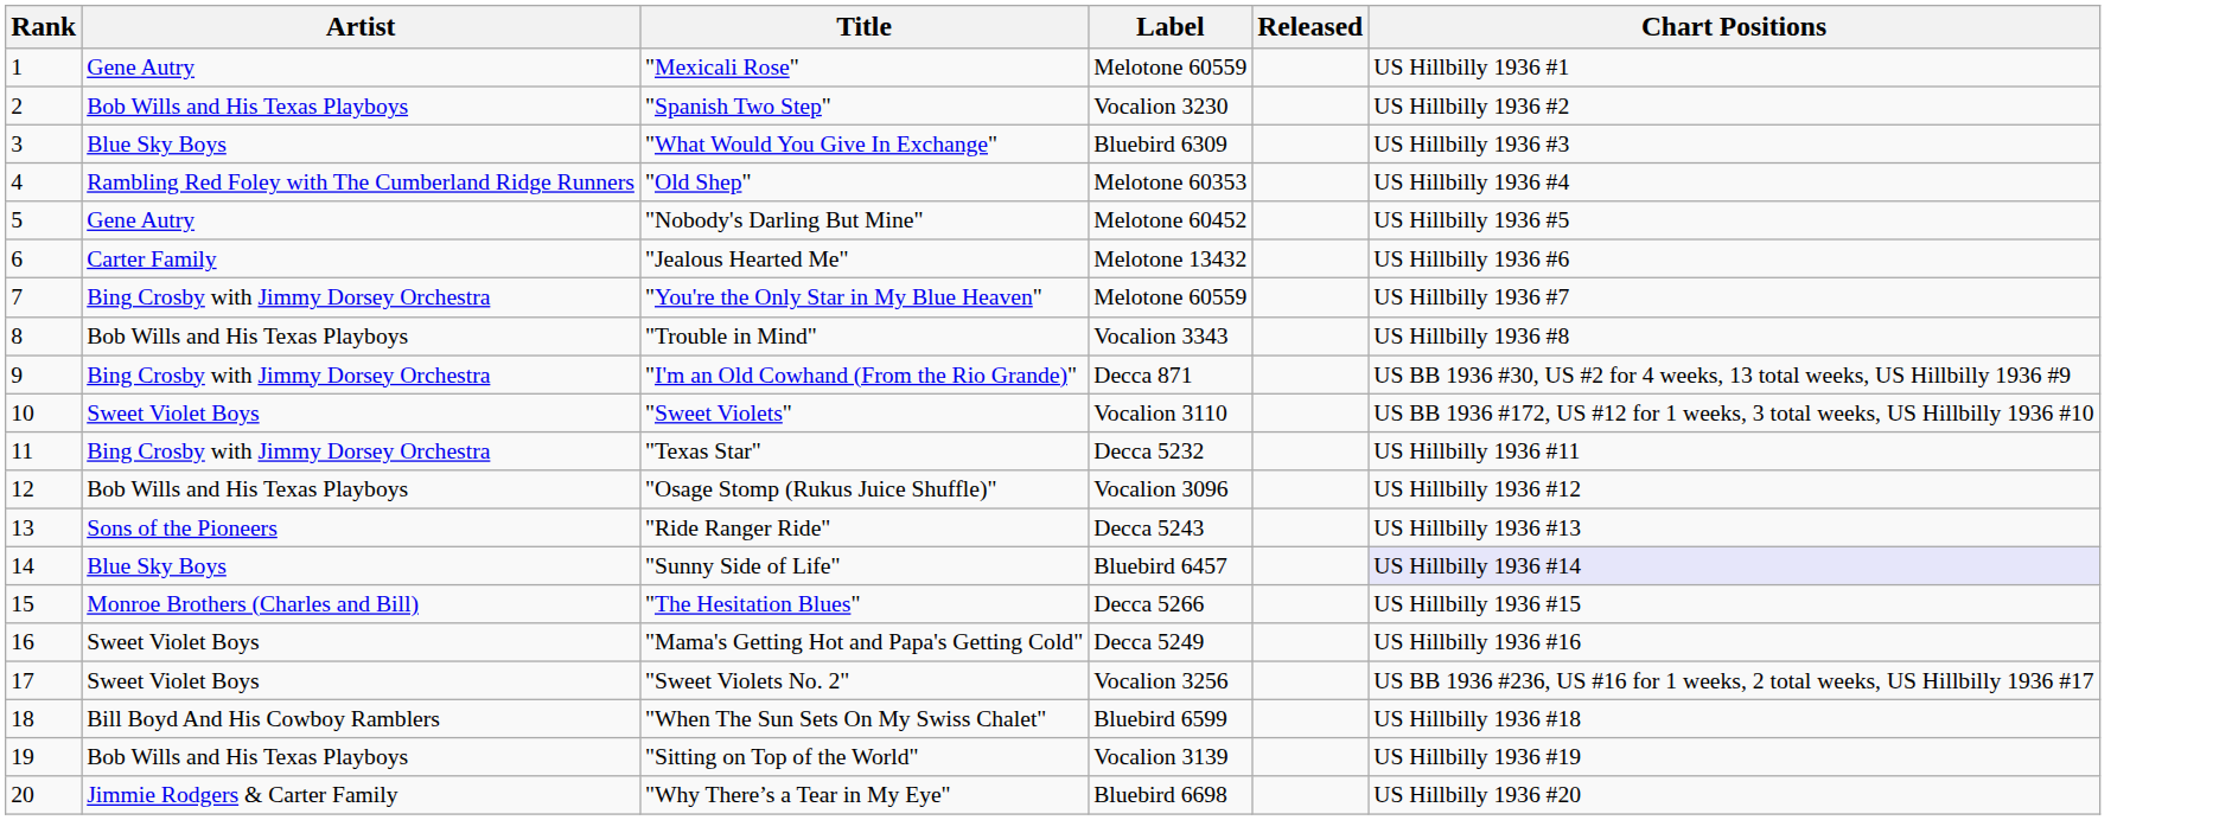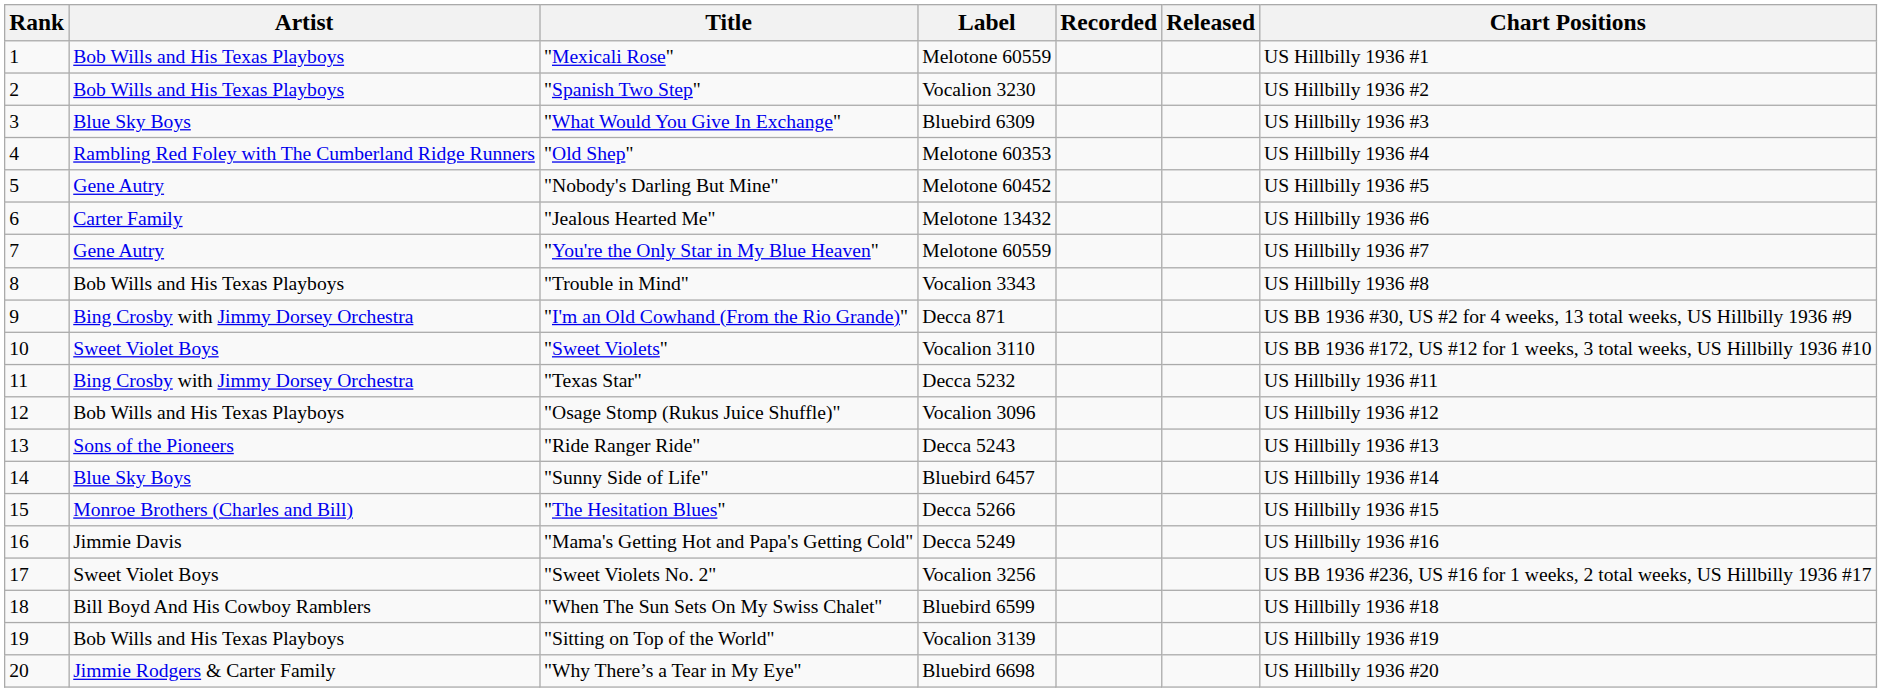+ column: Recorded
"Mexicali Rose" | Artist: Gene Autry -> Bob Wills and His Texas Playboys
"You're the Only Star in My Blue Heaven" | Artist: Bing Crosby with Jimmy Dorsey Orchestra -> Gene Autry
"Sunny Side of Life" | Chart Positions: lavender background -> no background
"Mama's Getting Hot and Papa's Getting Cold" | Artist: Sweet Violet Boys -> Jimmie Davis
